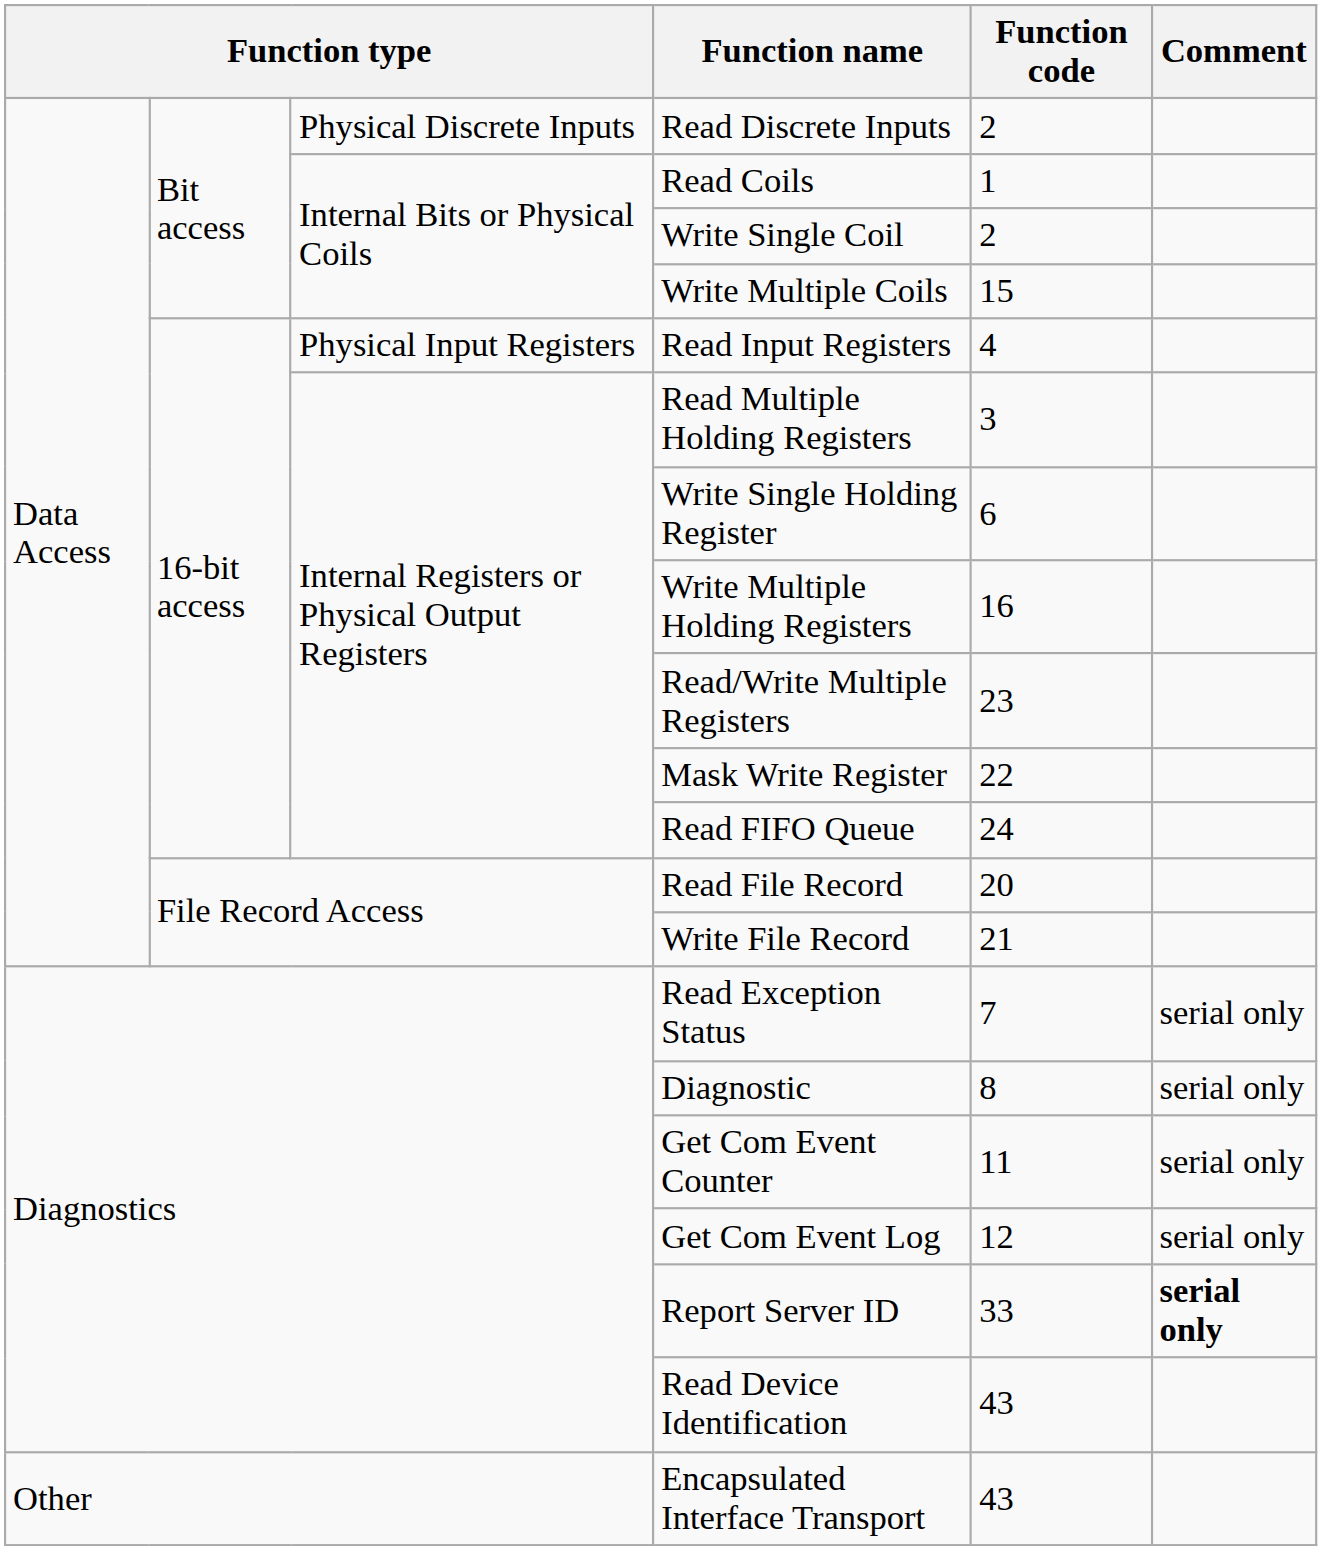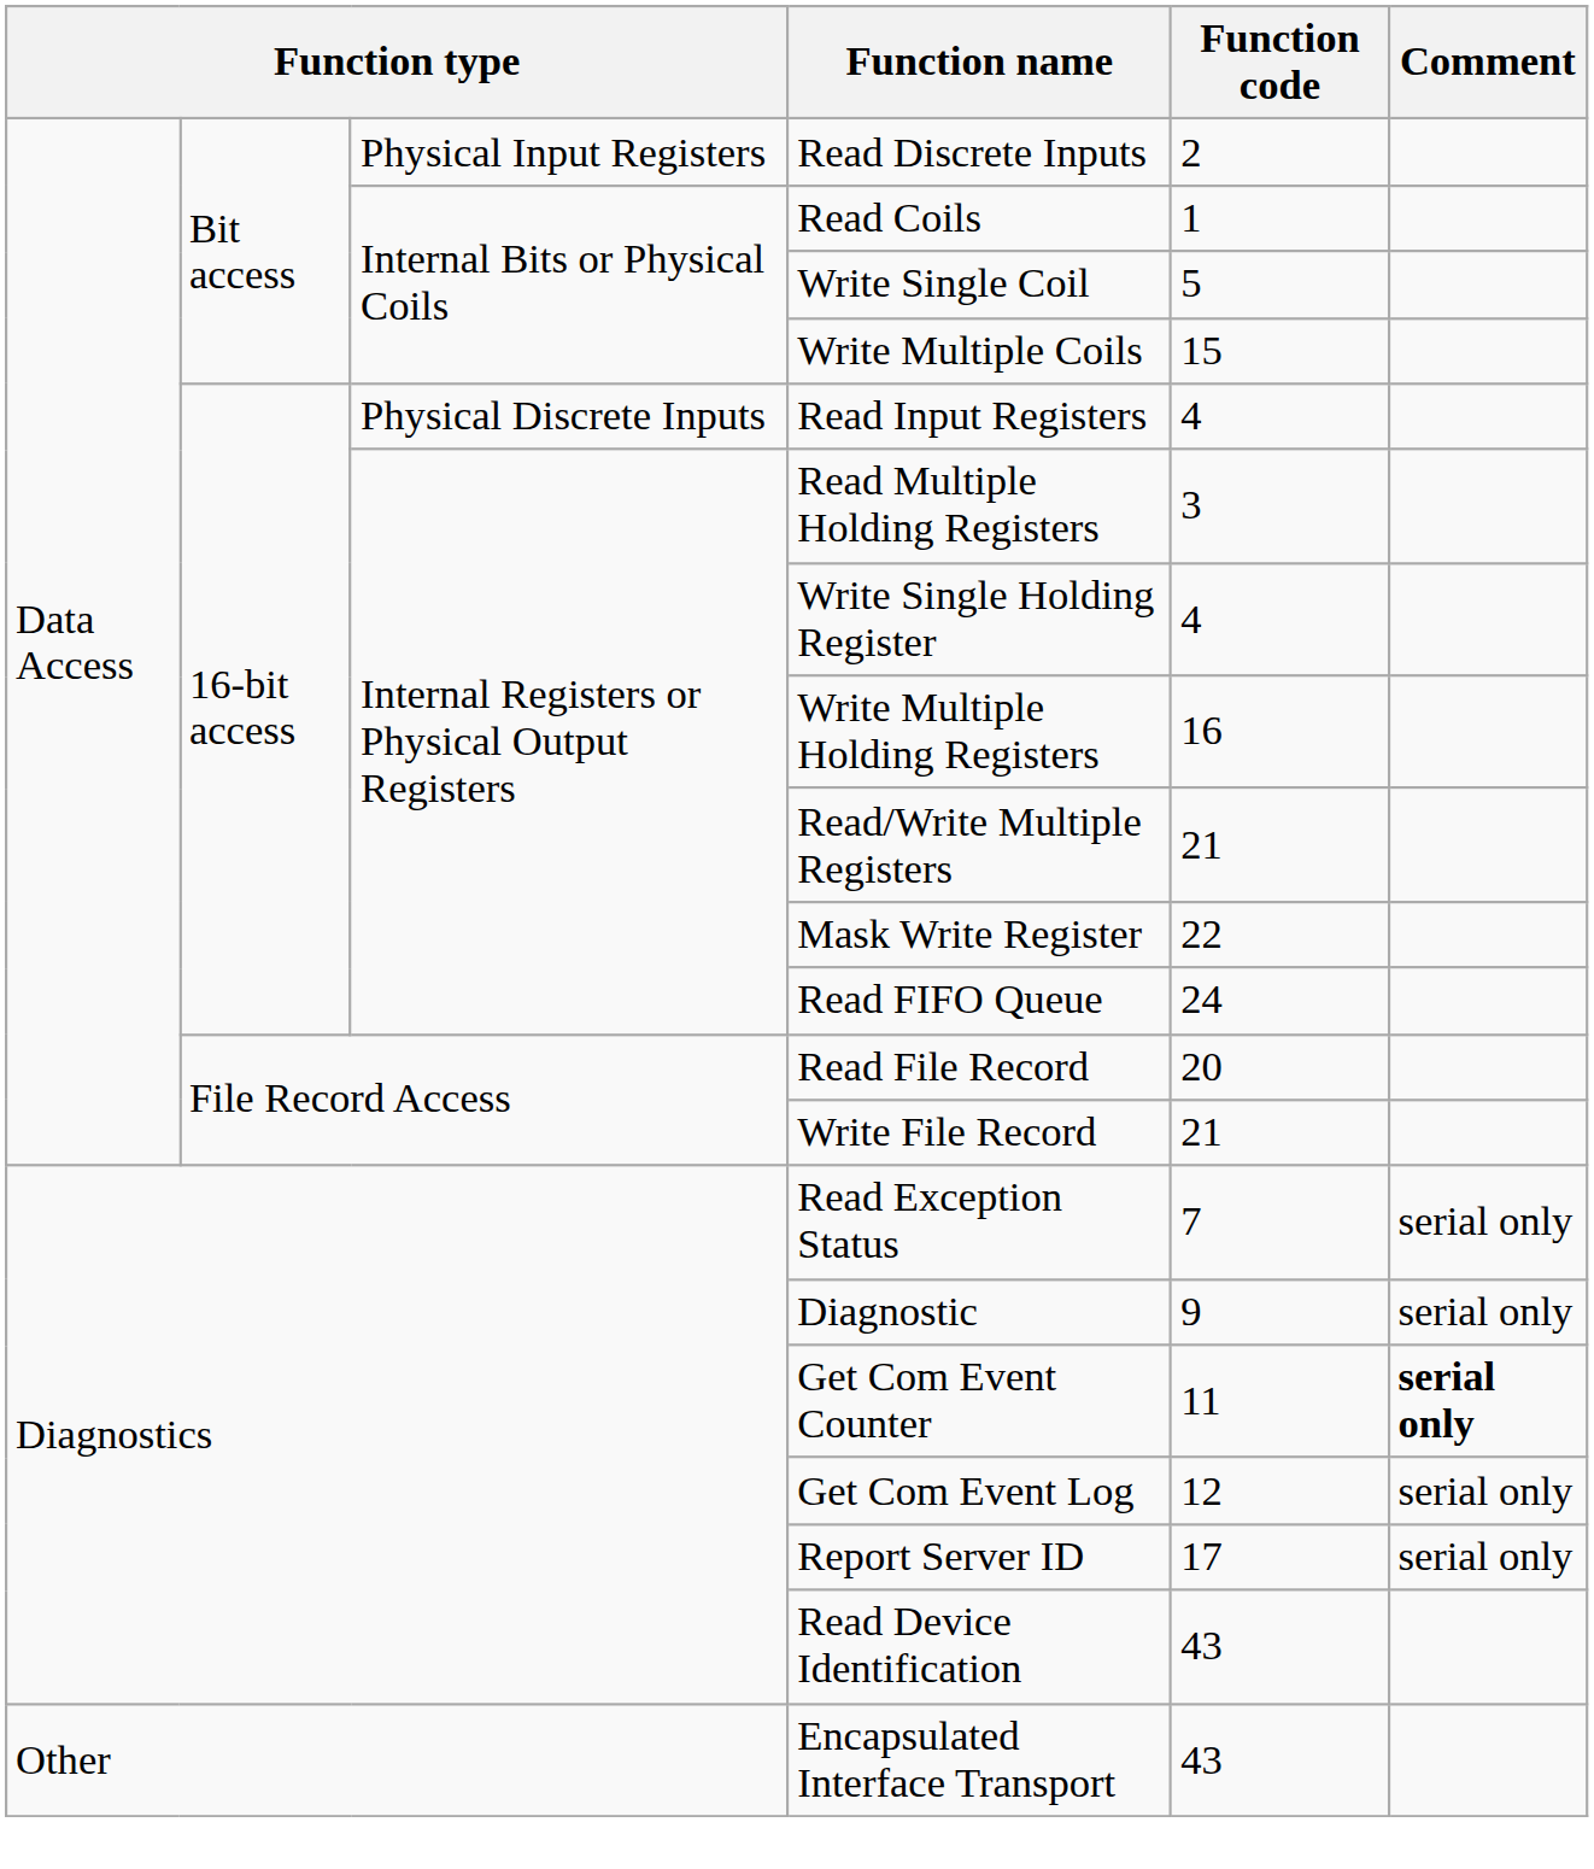Read Discrete Inputs | column 3: Physical Discrete Inputs -> Physical Input Registers
Write Single Coil | Function code: 2 -> 5
Read Input Registers | column 3: Physical Input Registers -> Physical Discrete Inputs
Write Single Holding Register | Function code: 6 -> 4
Read/Write Multiple Registers | Function code: 23 -> 21
Diagnostic | Function code: 8 -> 9
Get Com Event Counter | Comment: normal -> bold
Report Server ID | Function code: 33 -> 17
Report Server ID | Comment: bold -> normal
